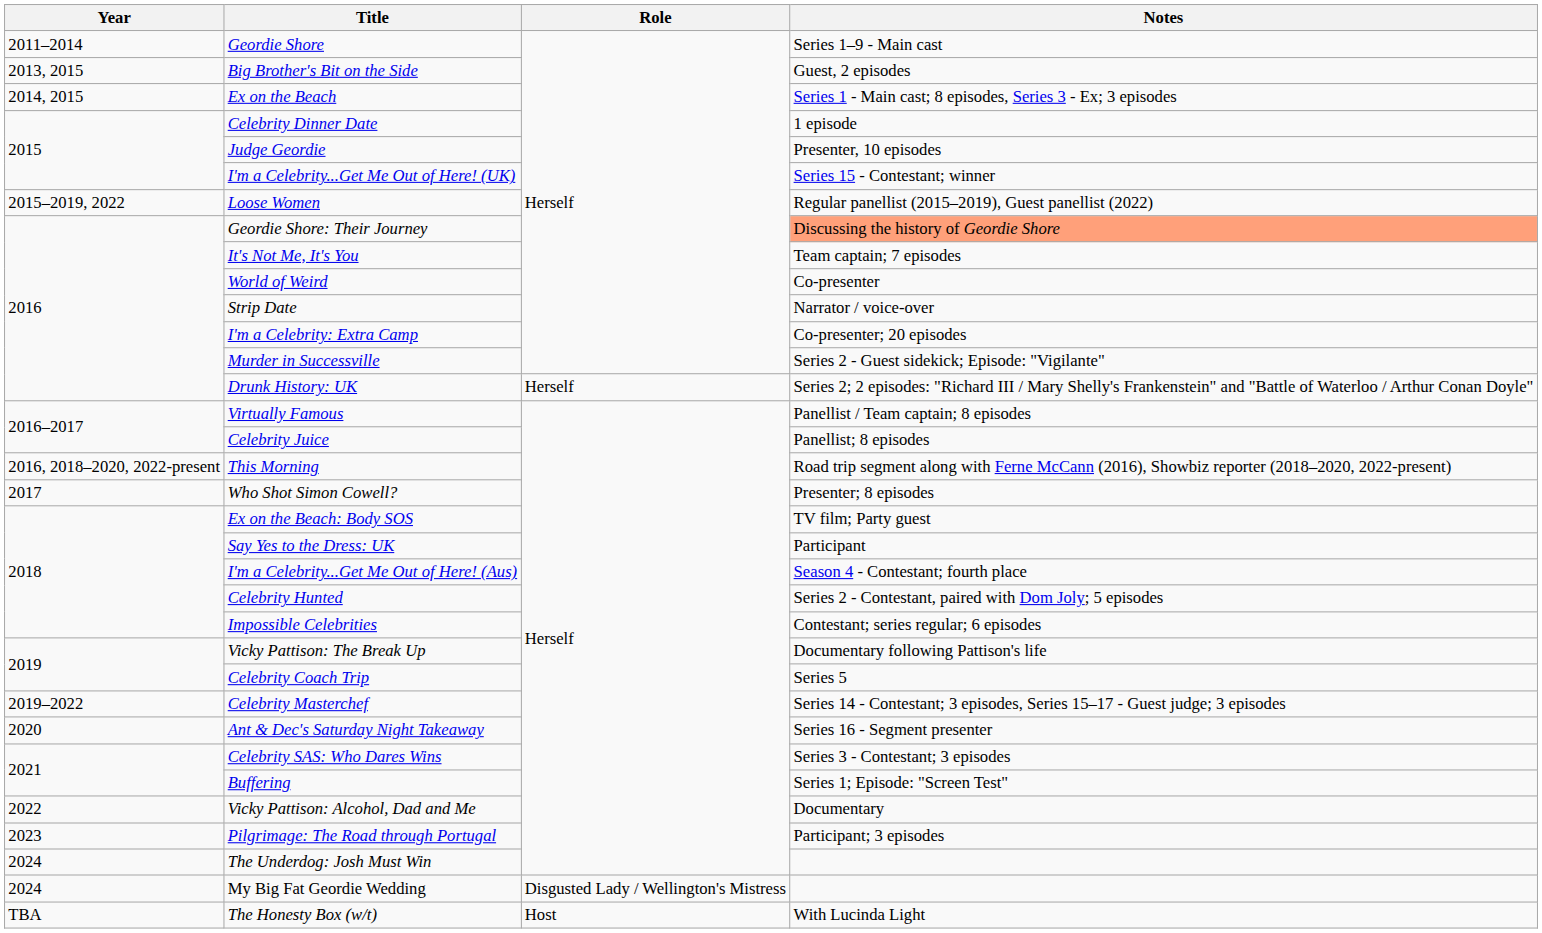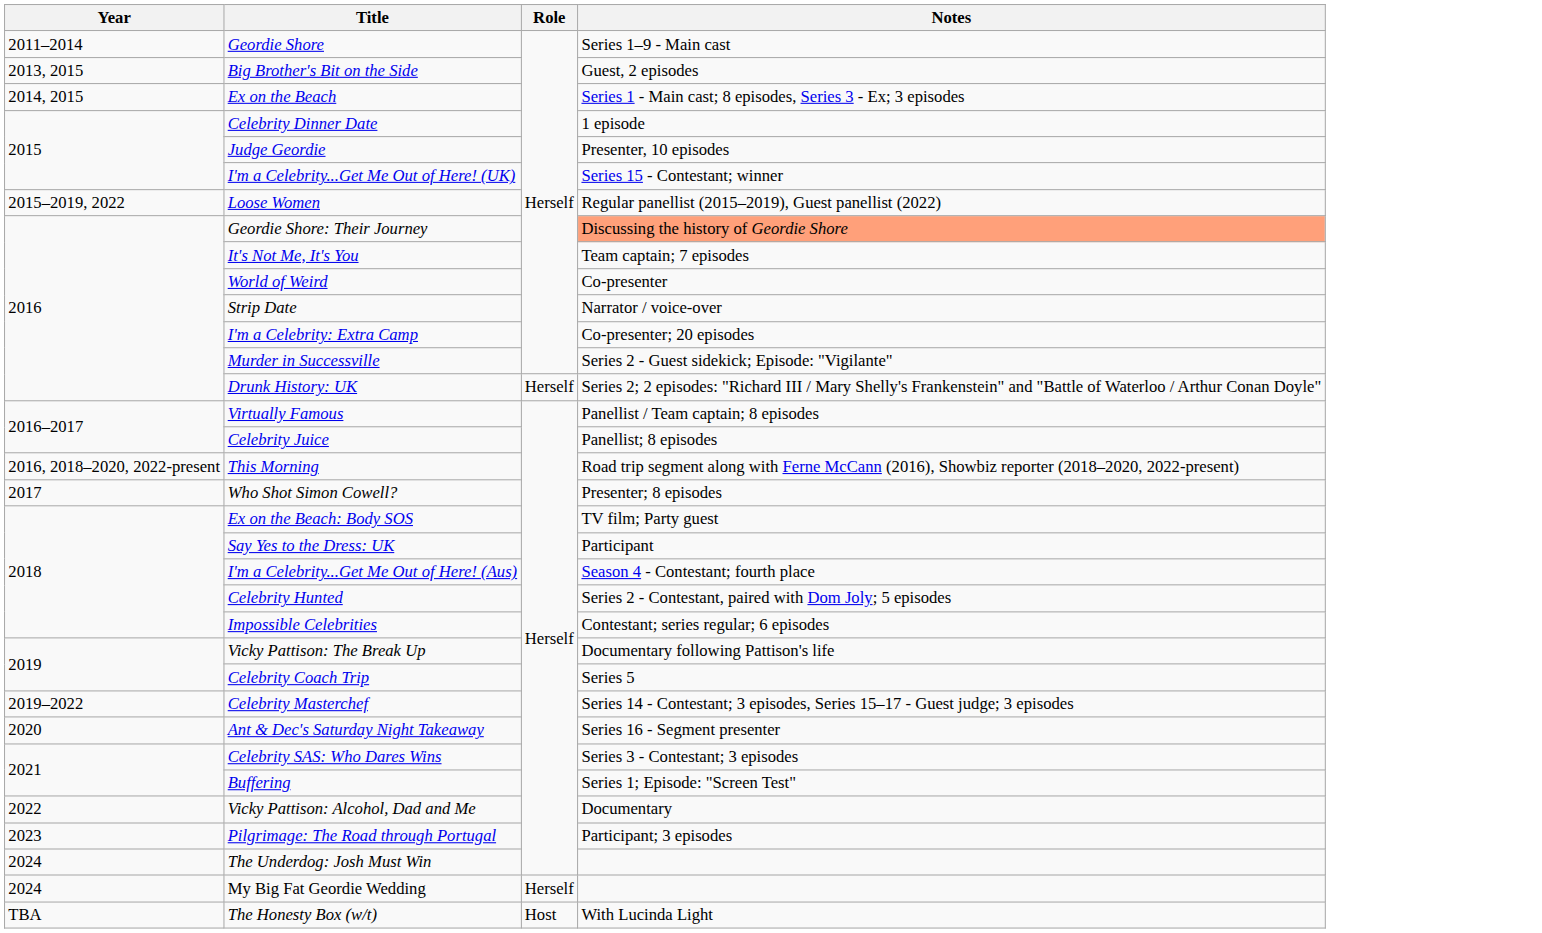My Big Fat Geordie Wedding | Role: Disgusted Lady / Wellington's Mistress -> Herself
